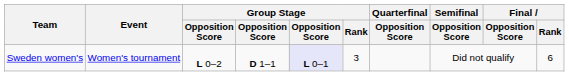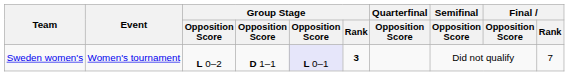Sweden women's | Group Stage / Rank: normal -> bold
Sweden women's | Final / Rank: 6 -> 7
